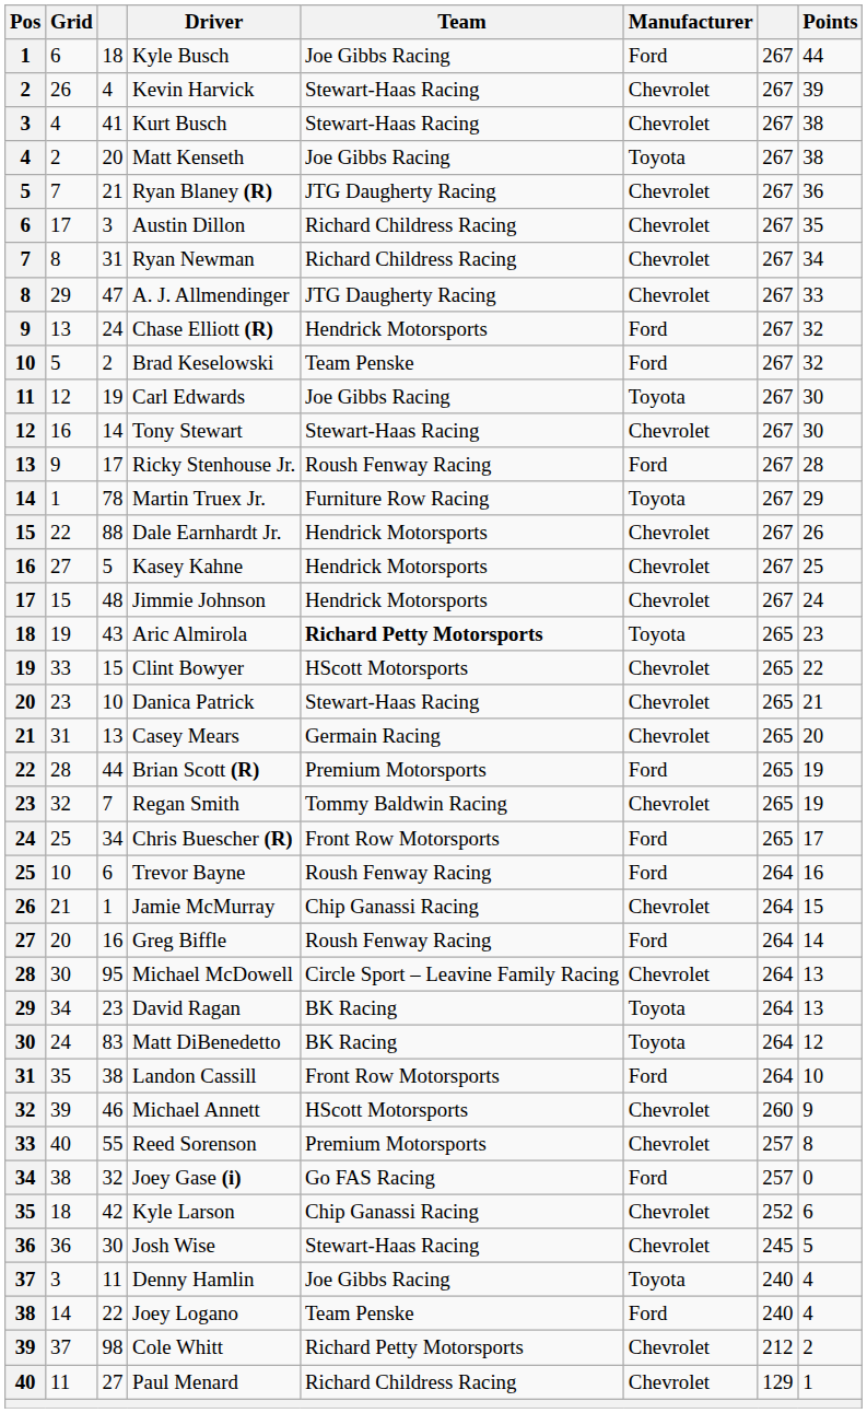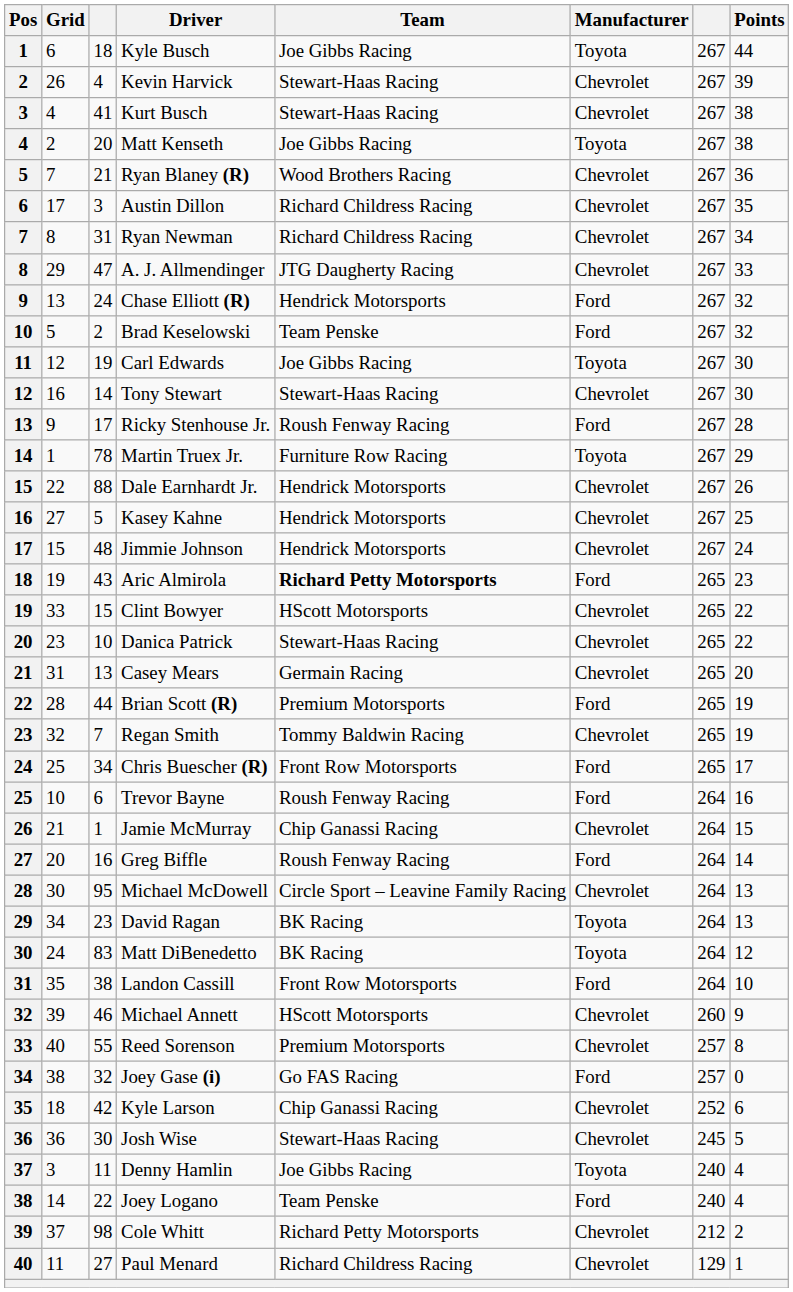Kyle Busch | Manufacturer: Ford -> Toyota
Ryan Blaney (R) | Team: JTG Daugherty Racing -> Wood Brothers Racing
Aric Almirola | Manufacturer: Toyota -> Ford
Danica Patrick | Points: 21 -> 22
